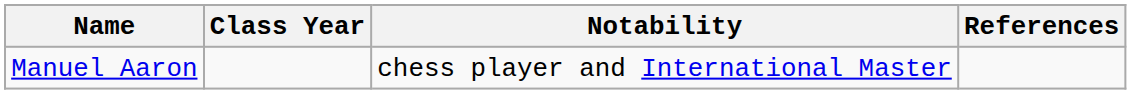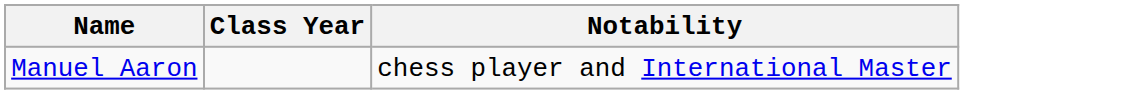- column: References
